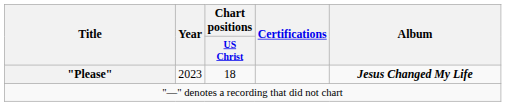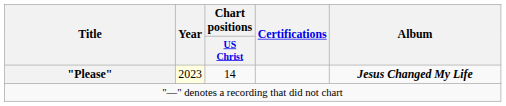"Please" | Year: no background -> lightyellow background
"Please" | Chart positions / US Christ: 18 -> 14
